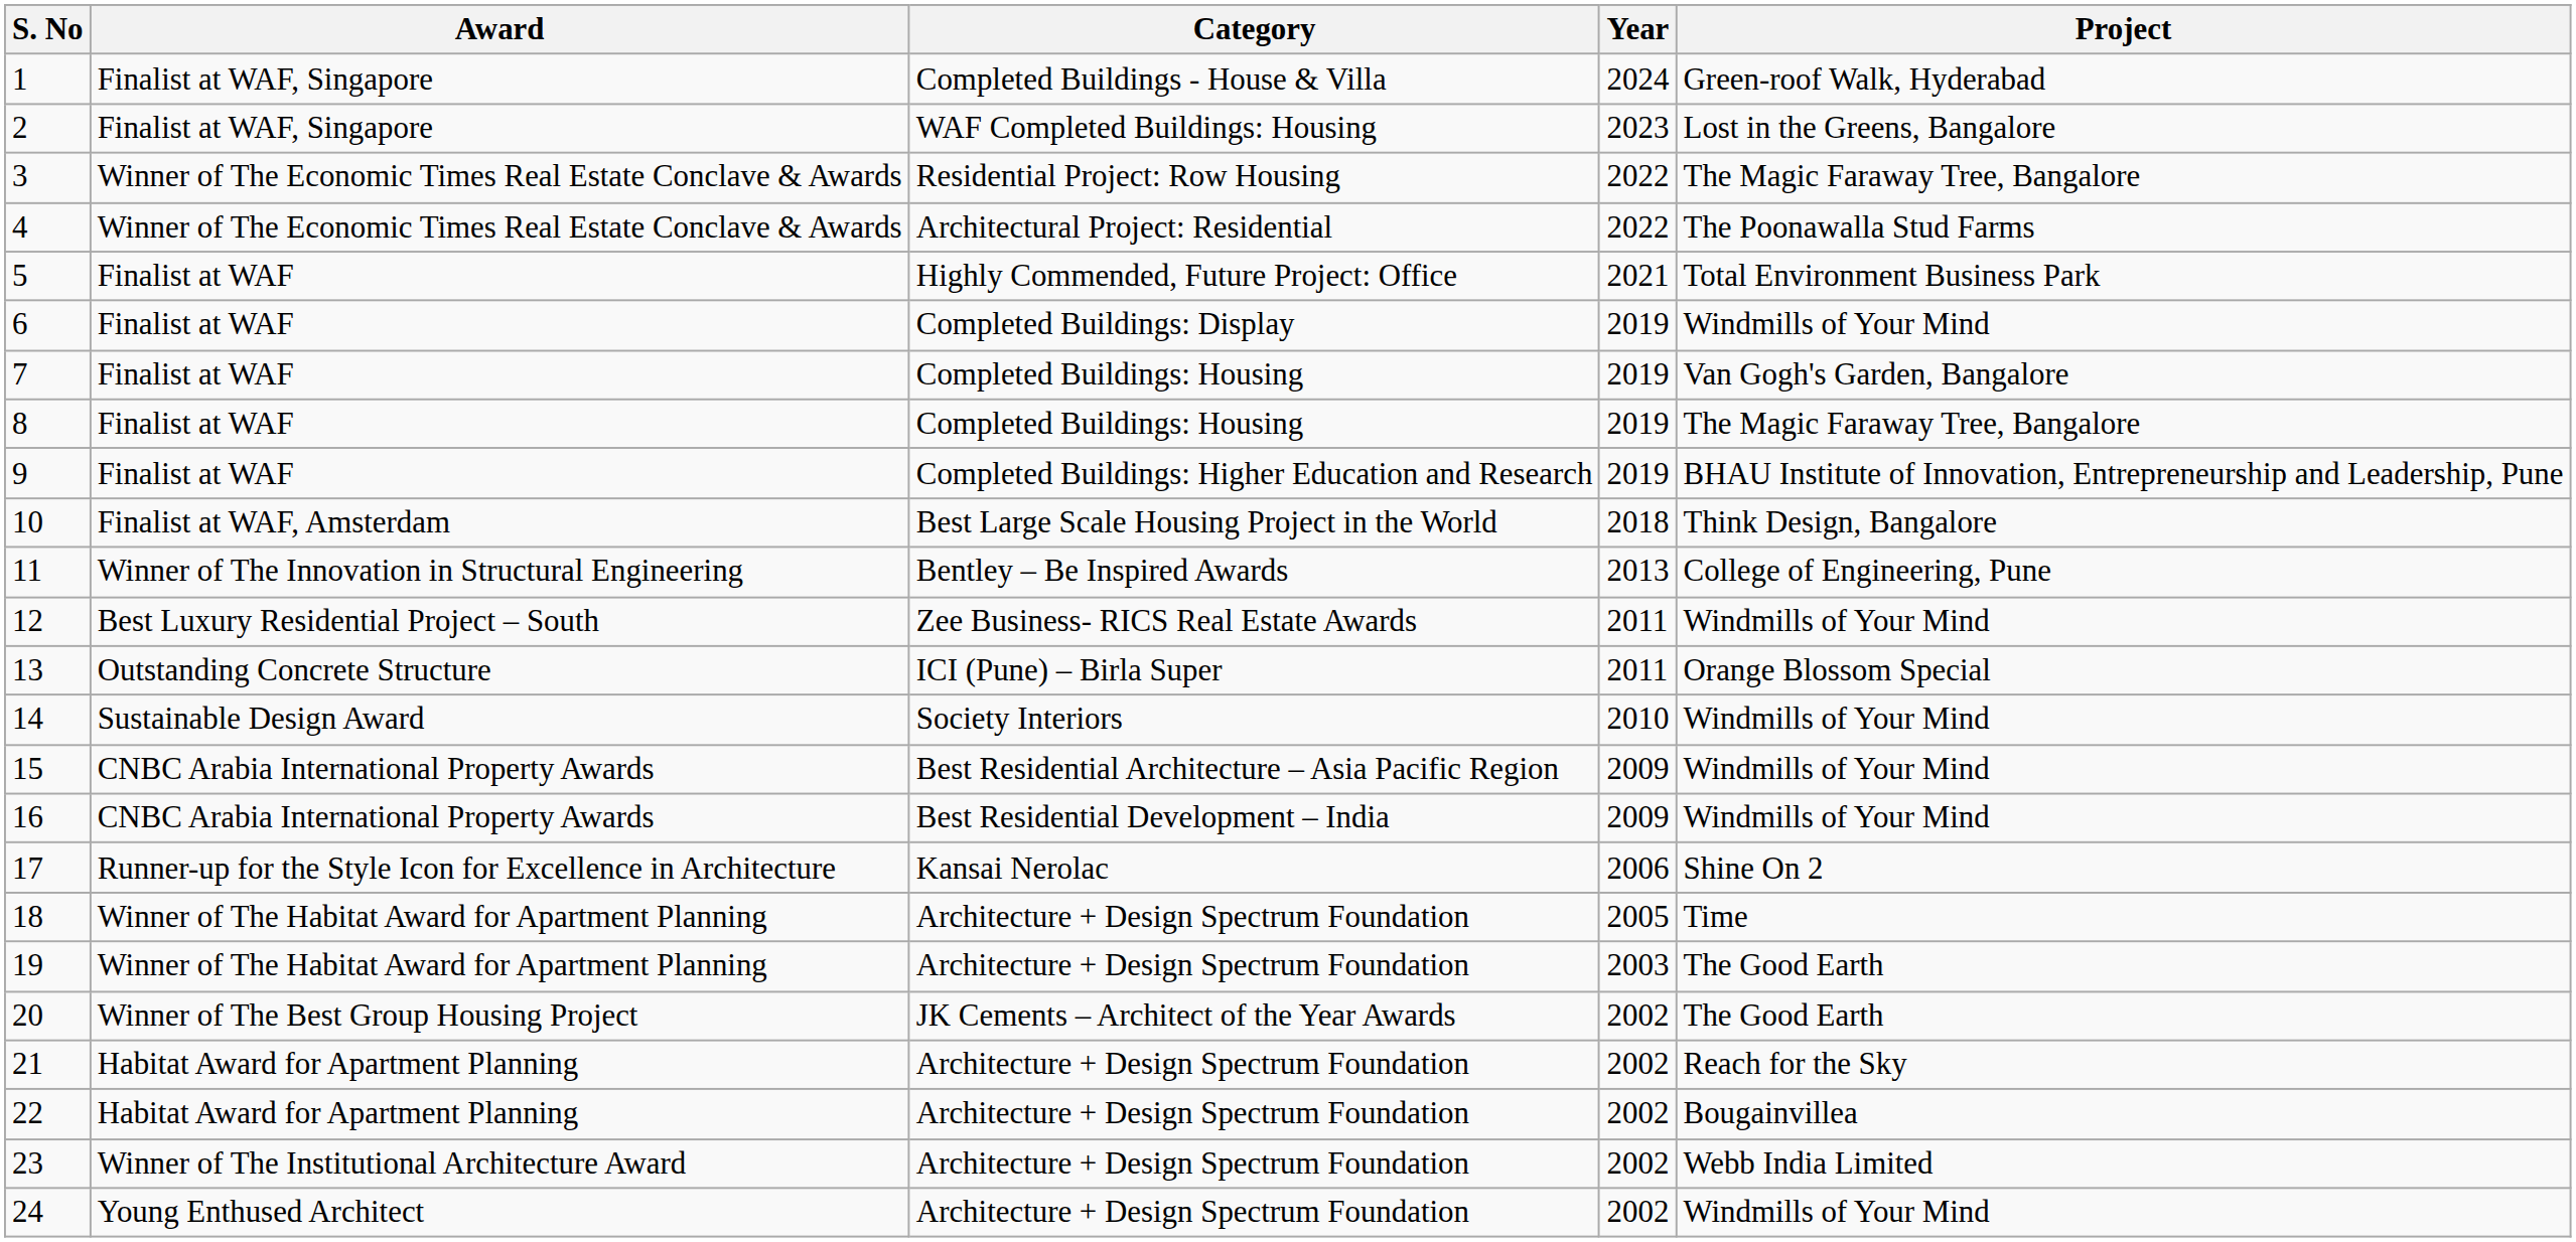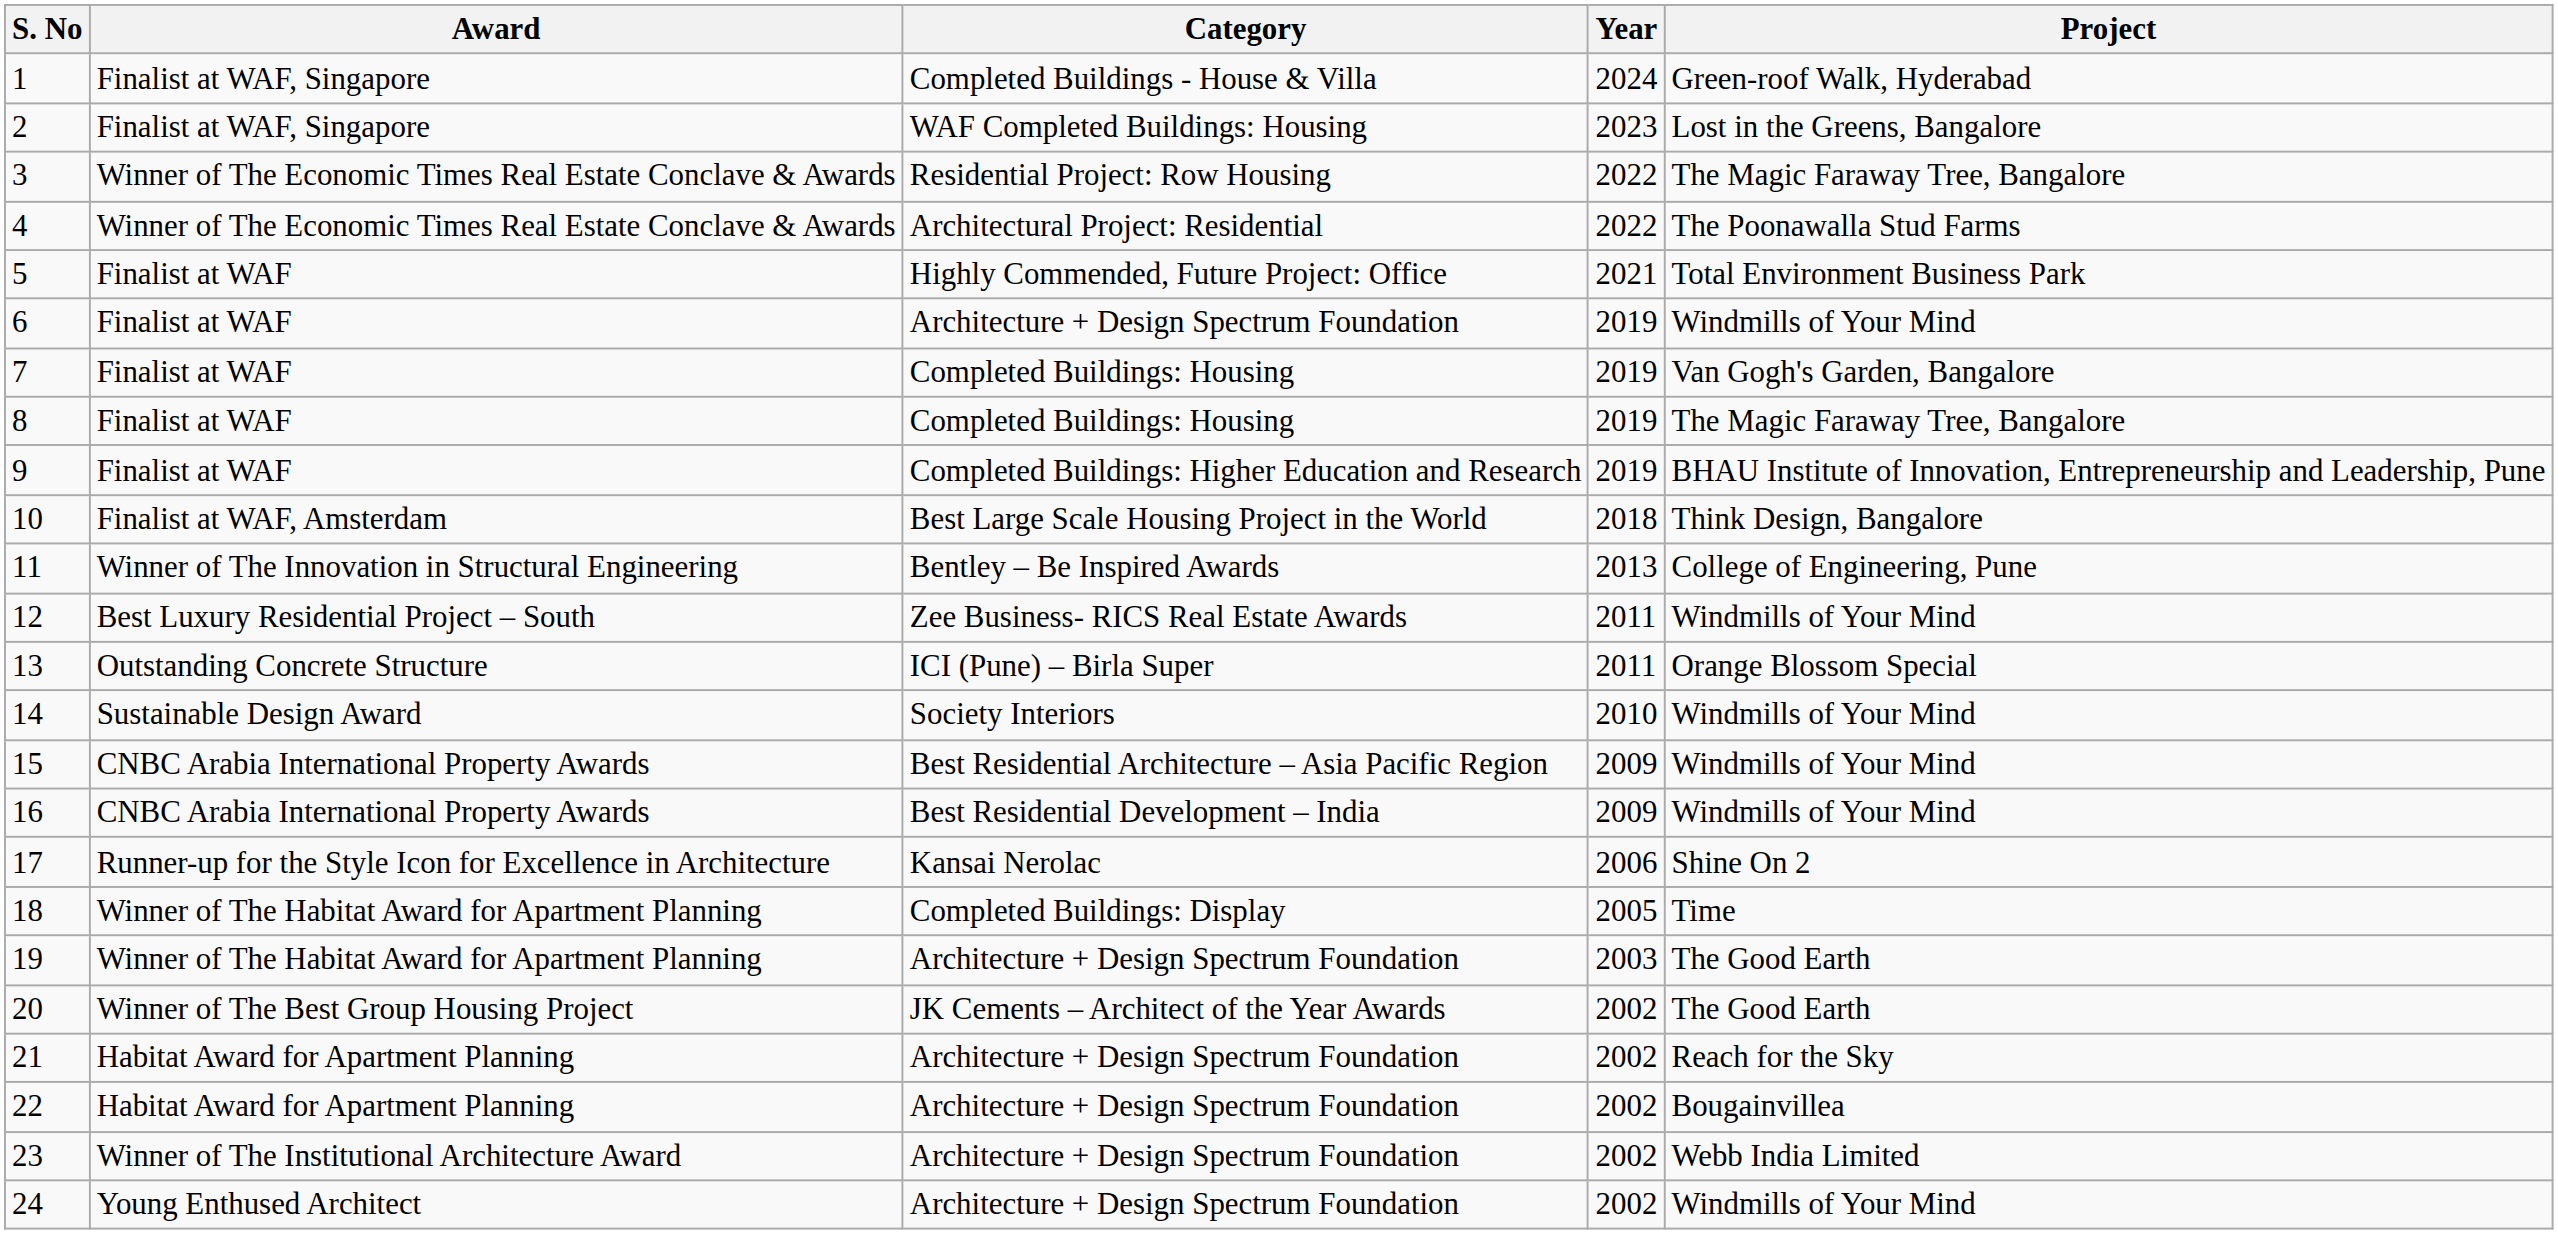6 | Category: Completed Buildings: Display -> Architecture + Design Spectrum Foundation
18 | Category: Architecture + Design Spectrum Foundation -> Completed Buildings: Display
